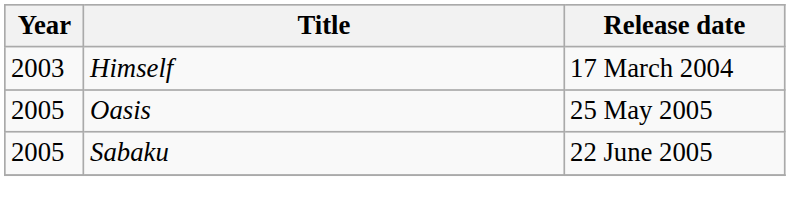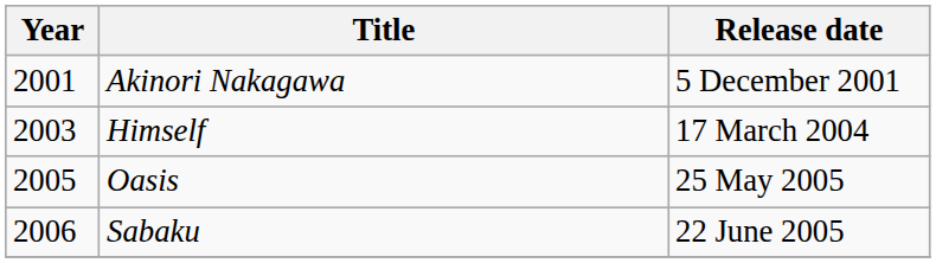+ row: 2001 | Akinori Nakagawa | 5 December 2001
Sabaku | Year: 2005 -> 2006
